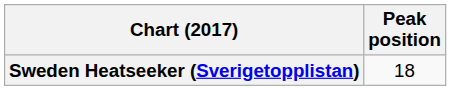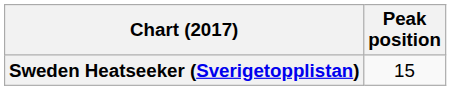Sweden Heatseeker (Sverigetopplistan) | Peak position: 18 -> 15
